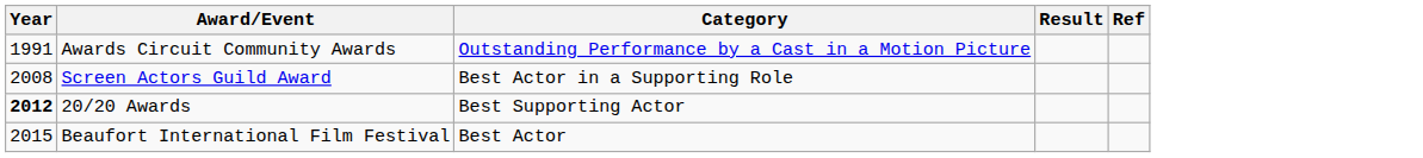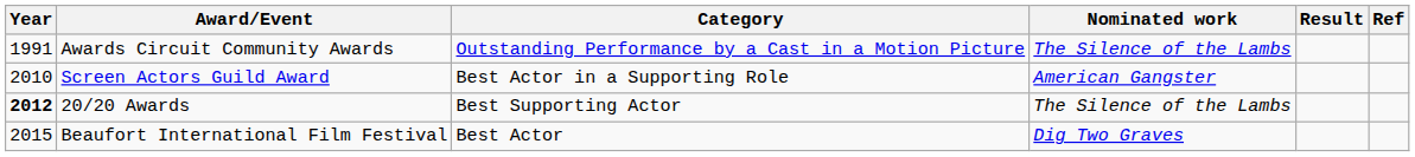+ column: Nominated work | The Silence of the Lambs | American Gangster | The Silence of the Lambs | Dig Two Graves
Screen Actors Guild Award | Year: 2008 -> 2010
